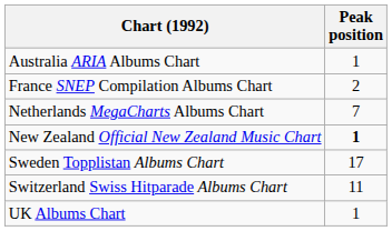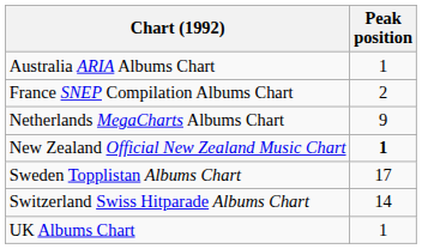Netherlands MegaCharts Albums Chart | Peak position: 7 -> 9
Switzerland Swiss Hitparade Albums Chart | Peak position: 11 -> 14
